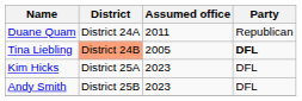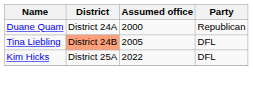Duane Quam | Assumed office: 2011 -> 2000
Tina Liebling | Party: bold -> normal
Kim Hicks | Assumed office: 2023 -> 2022
- row: Andy Smith | District 25B | 2023 | DFL
